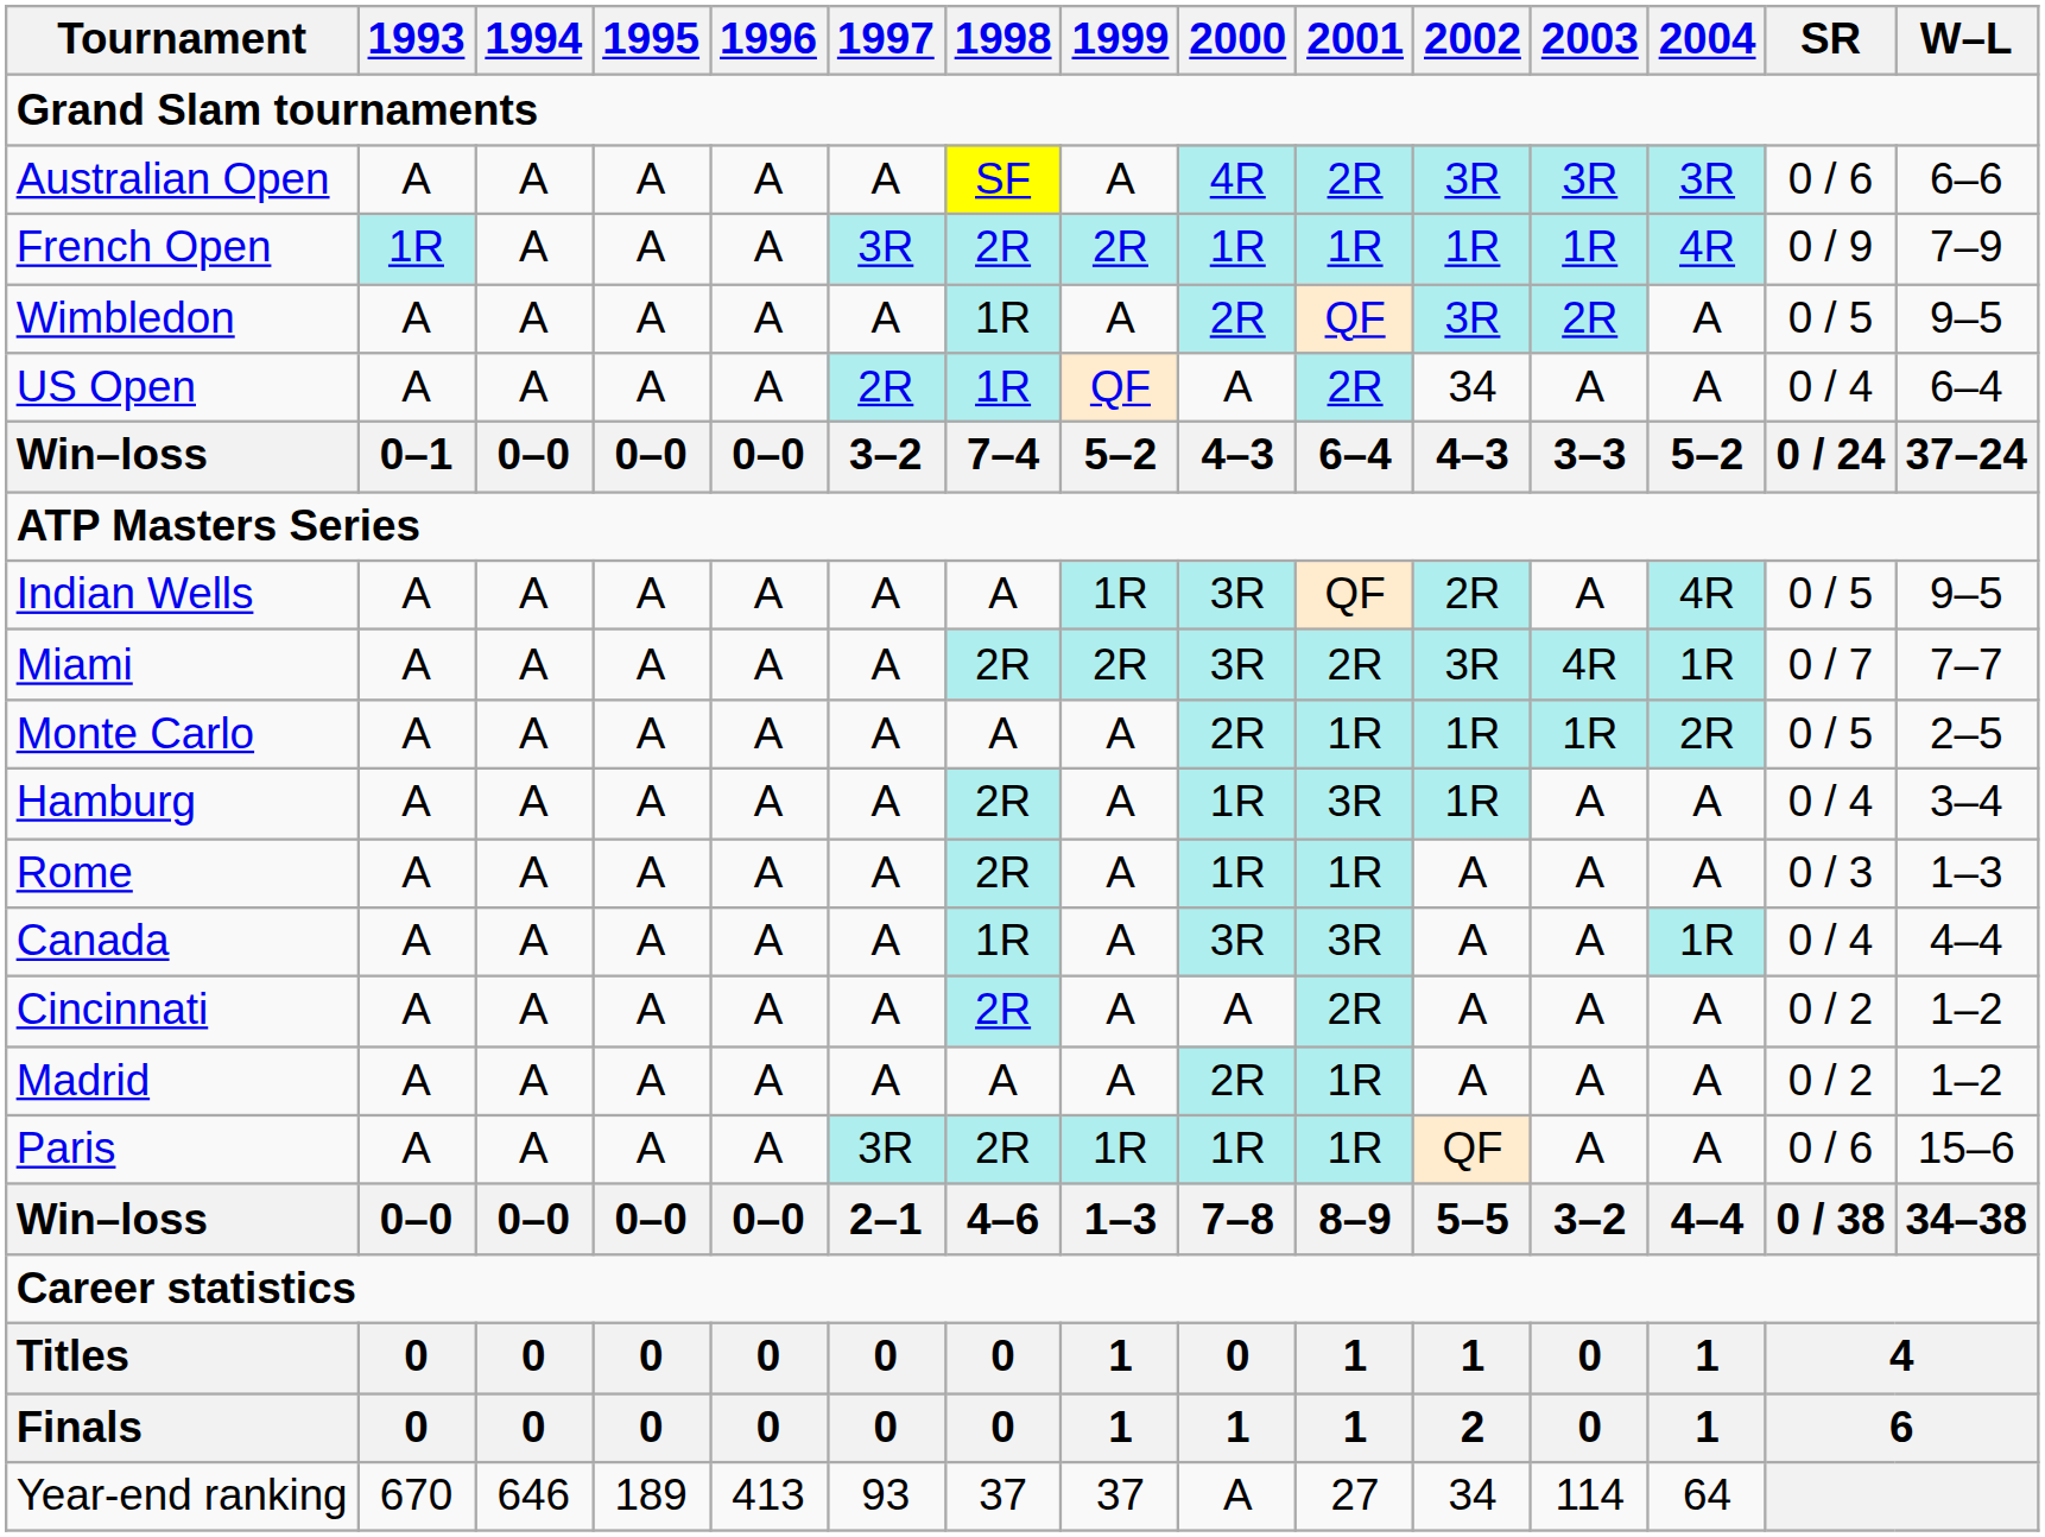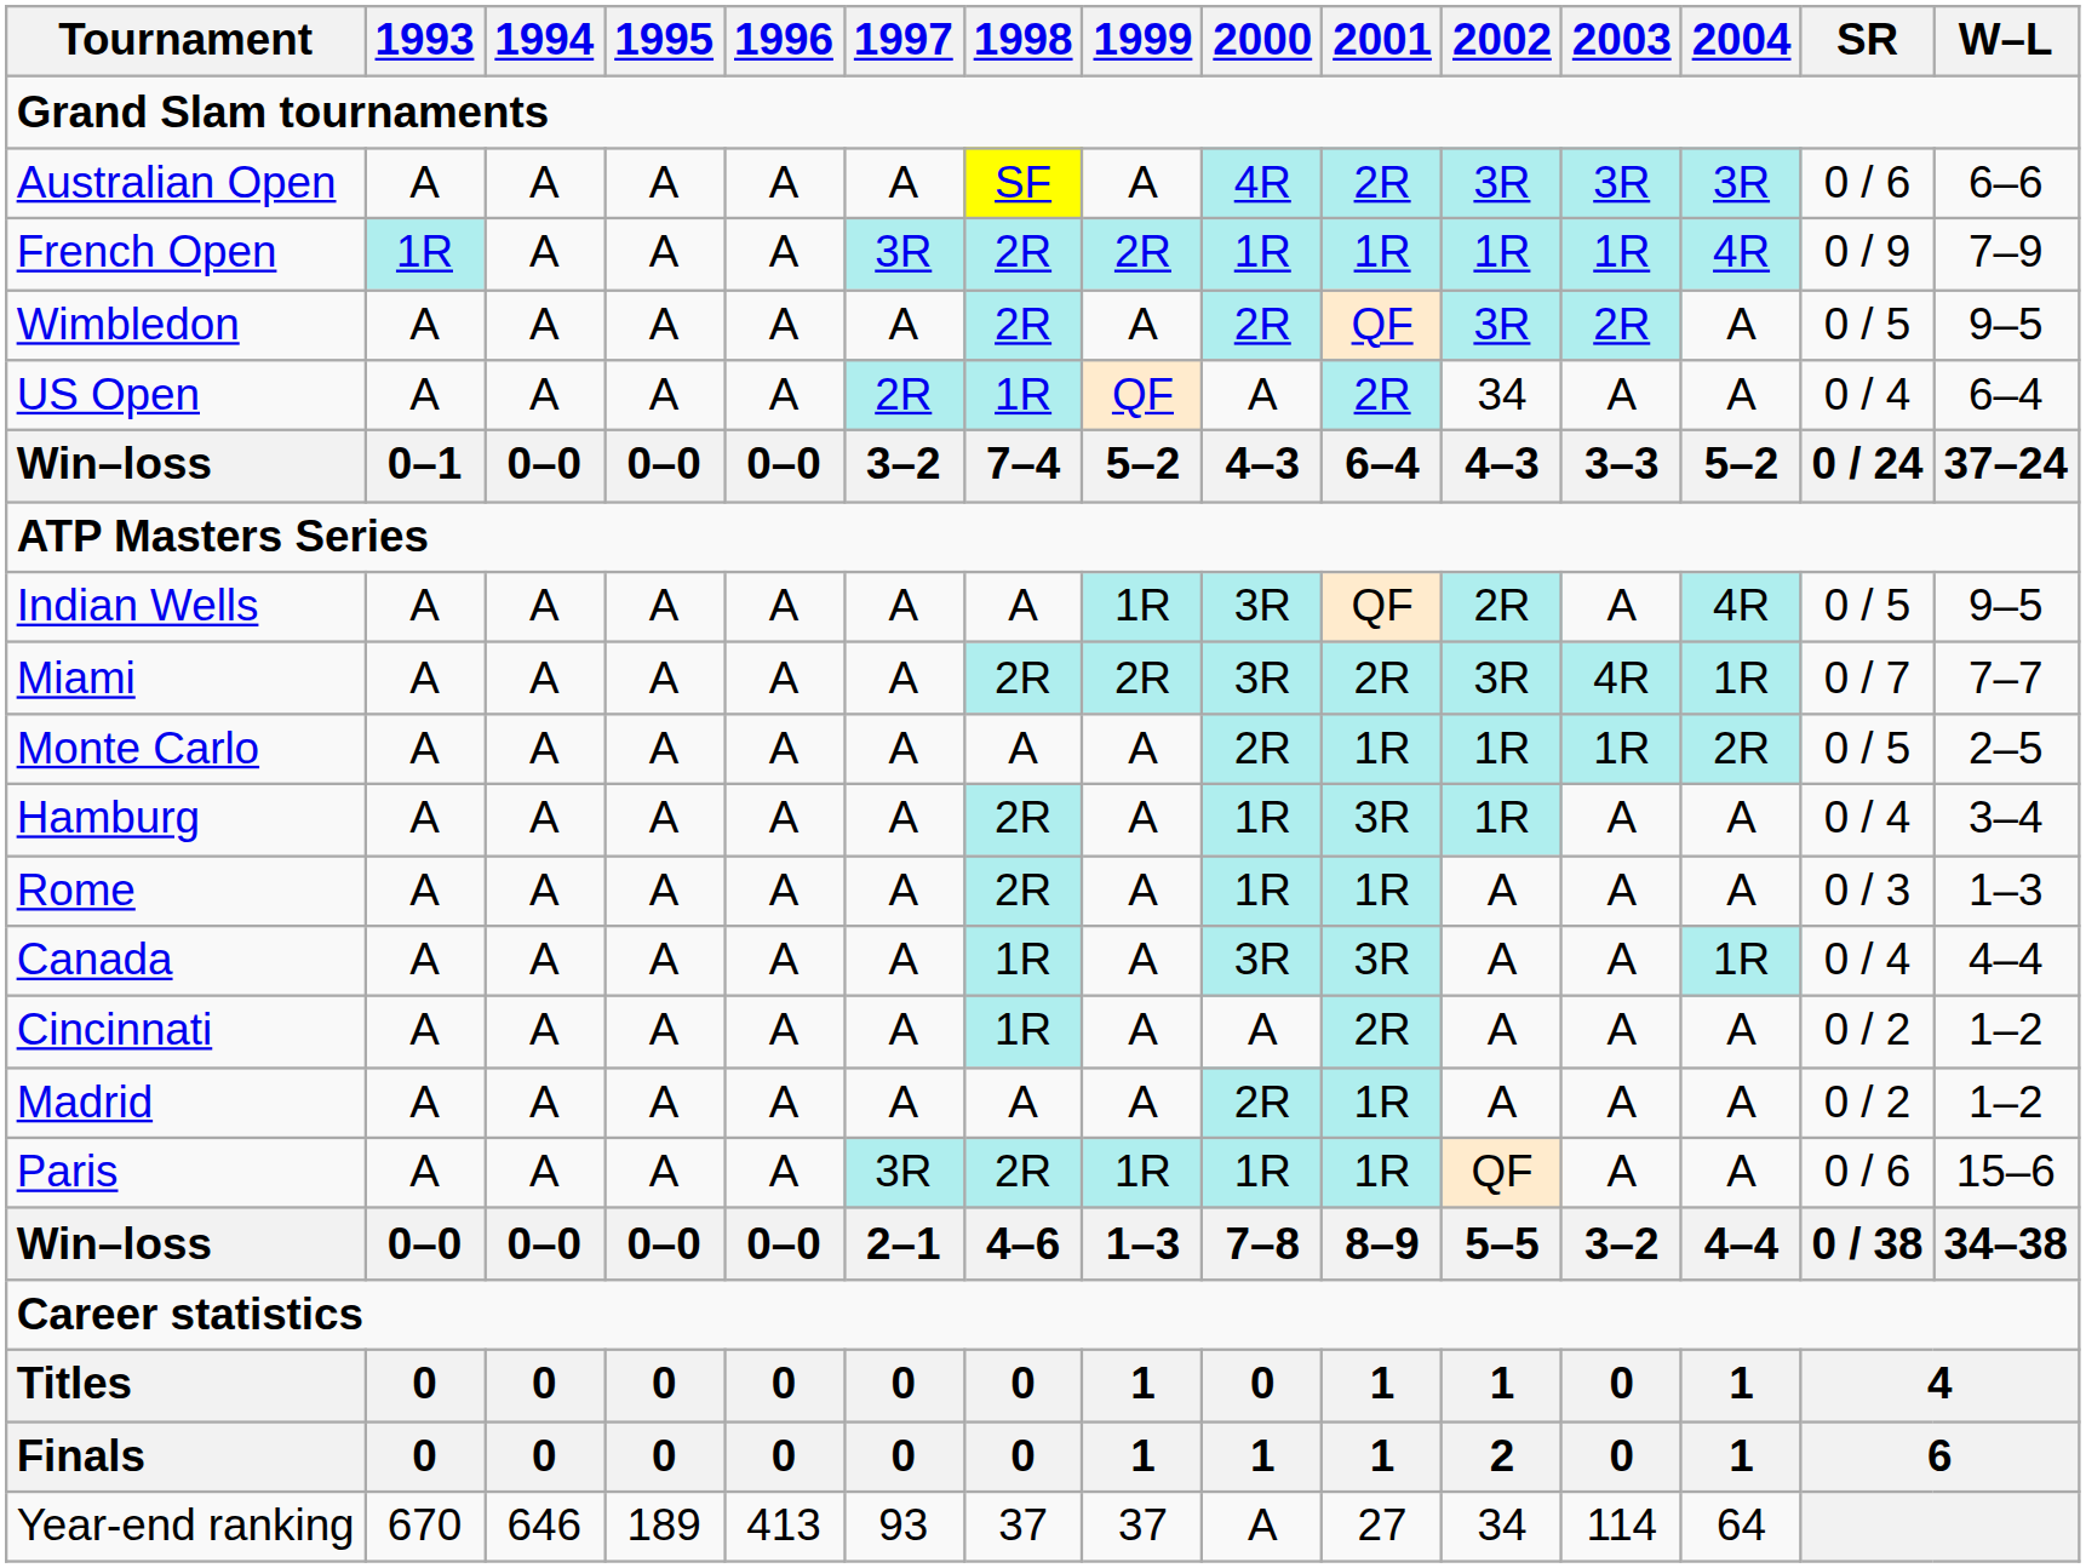Wimbledon | 1998: 1R -> 2R
Cincinnati | 1998: 2R -> 1R
